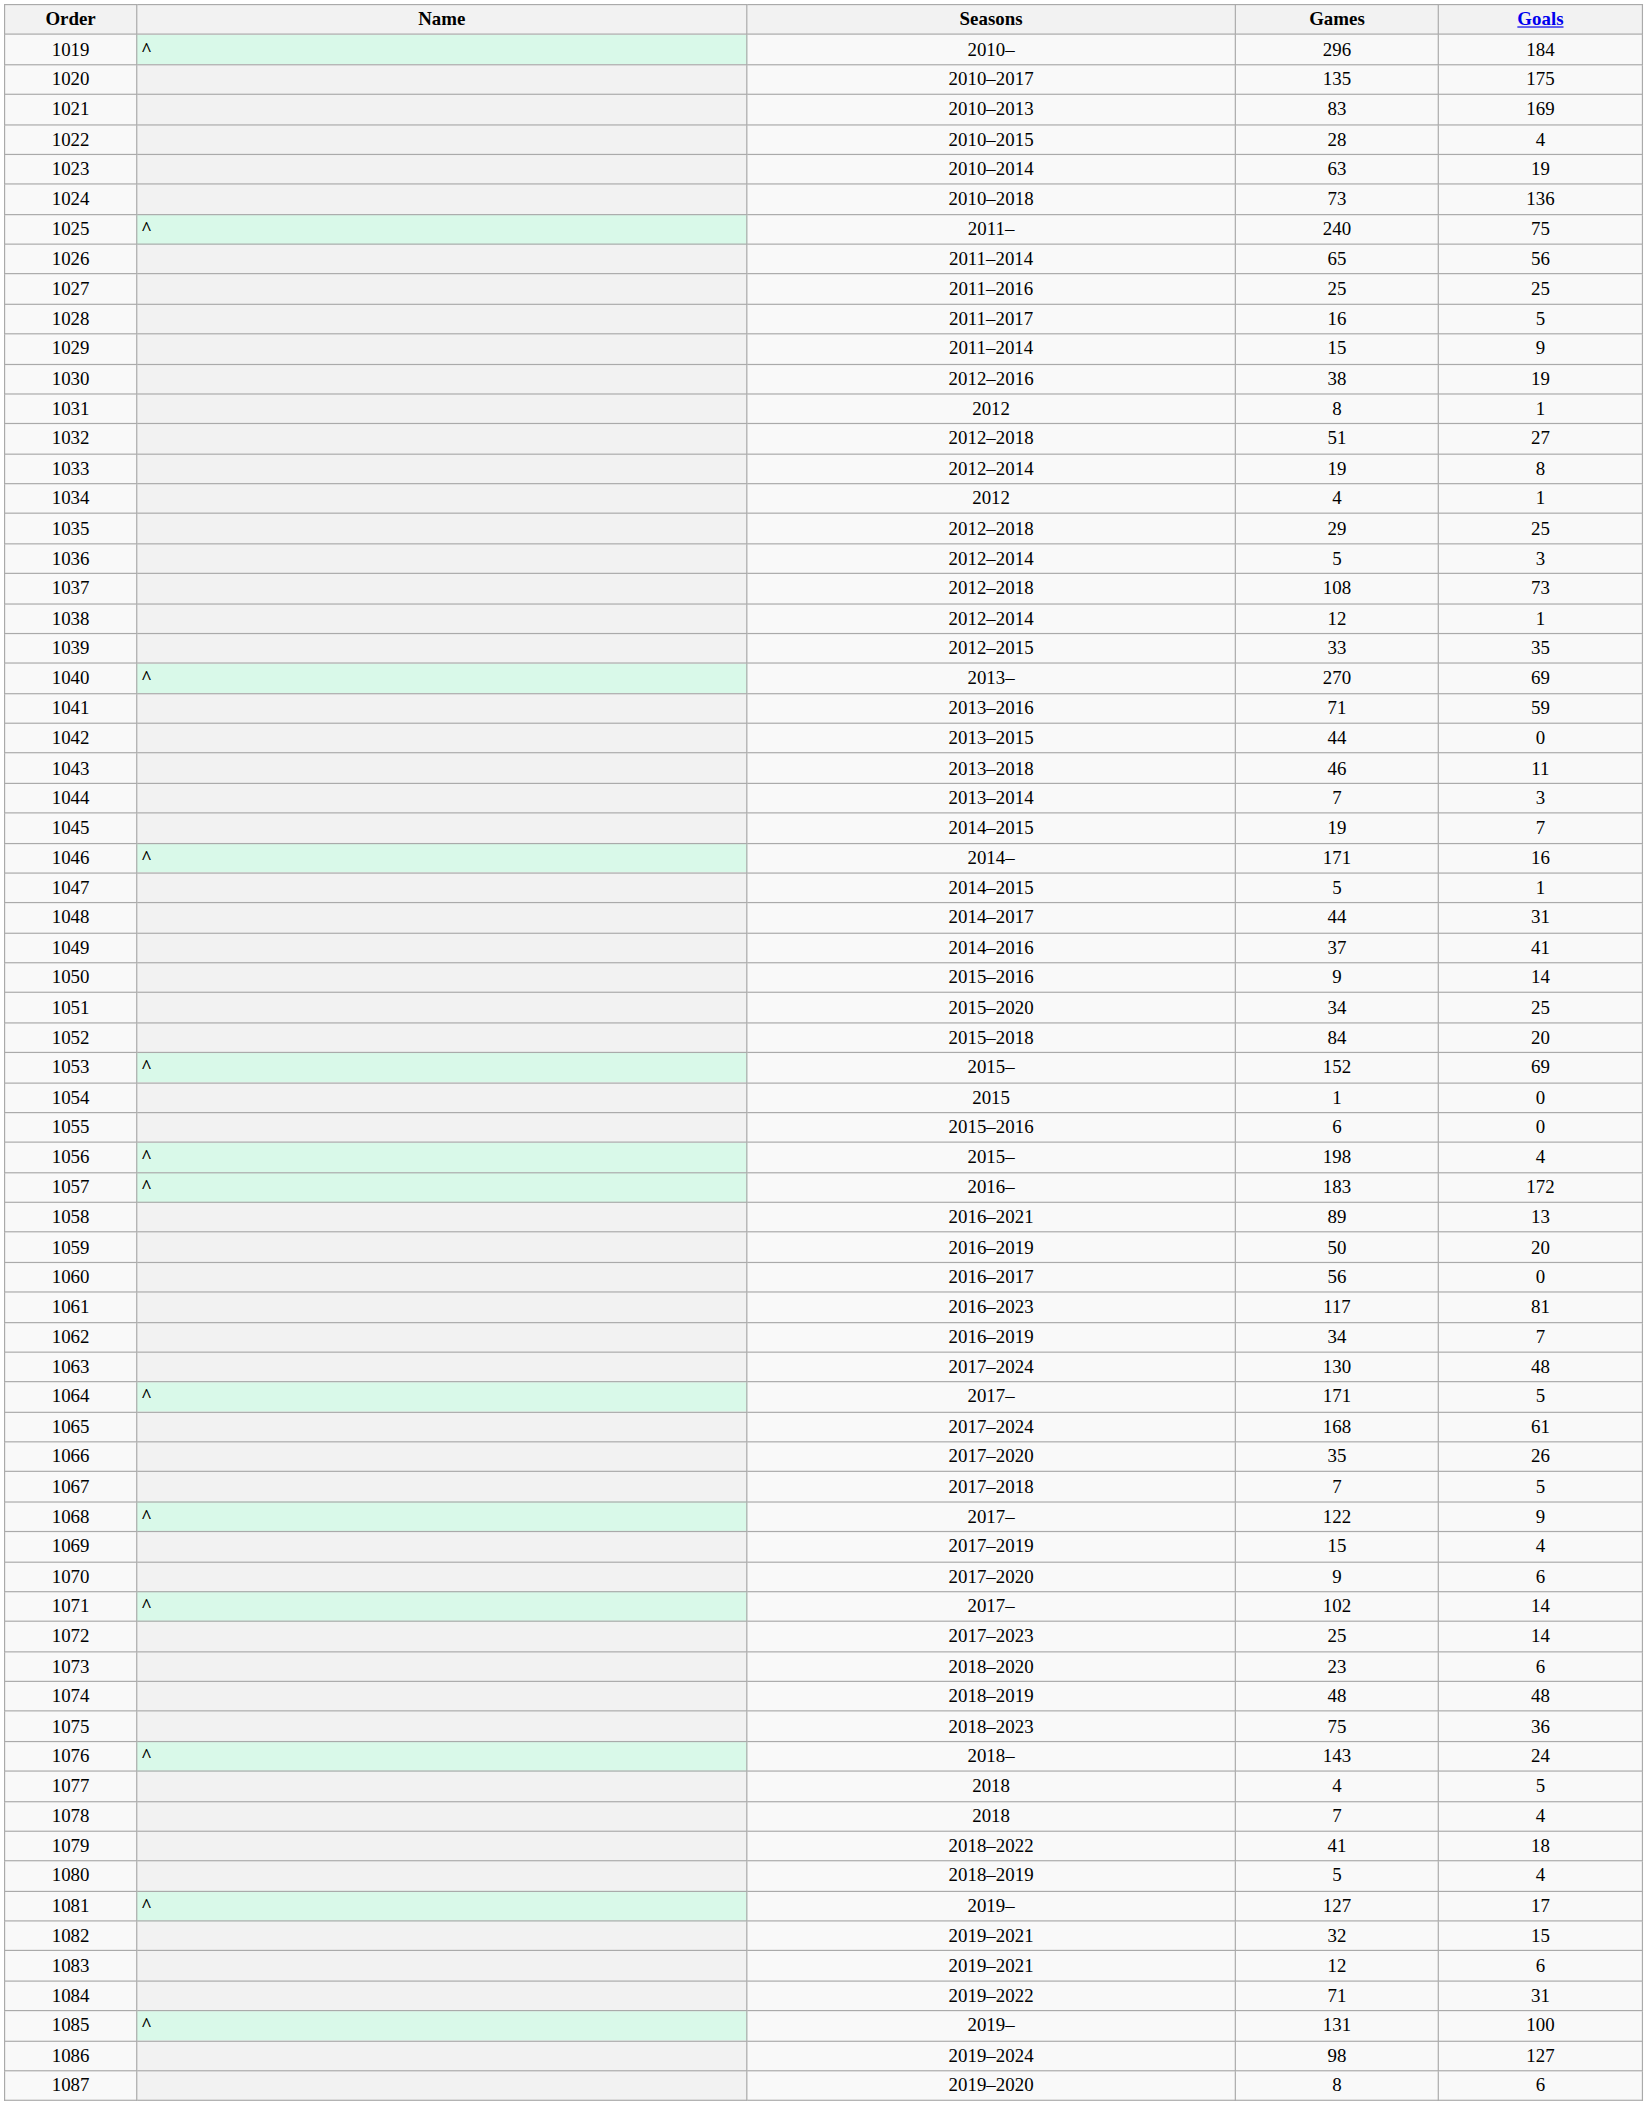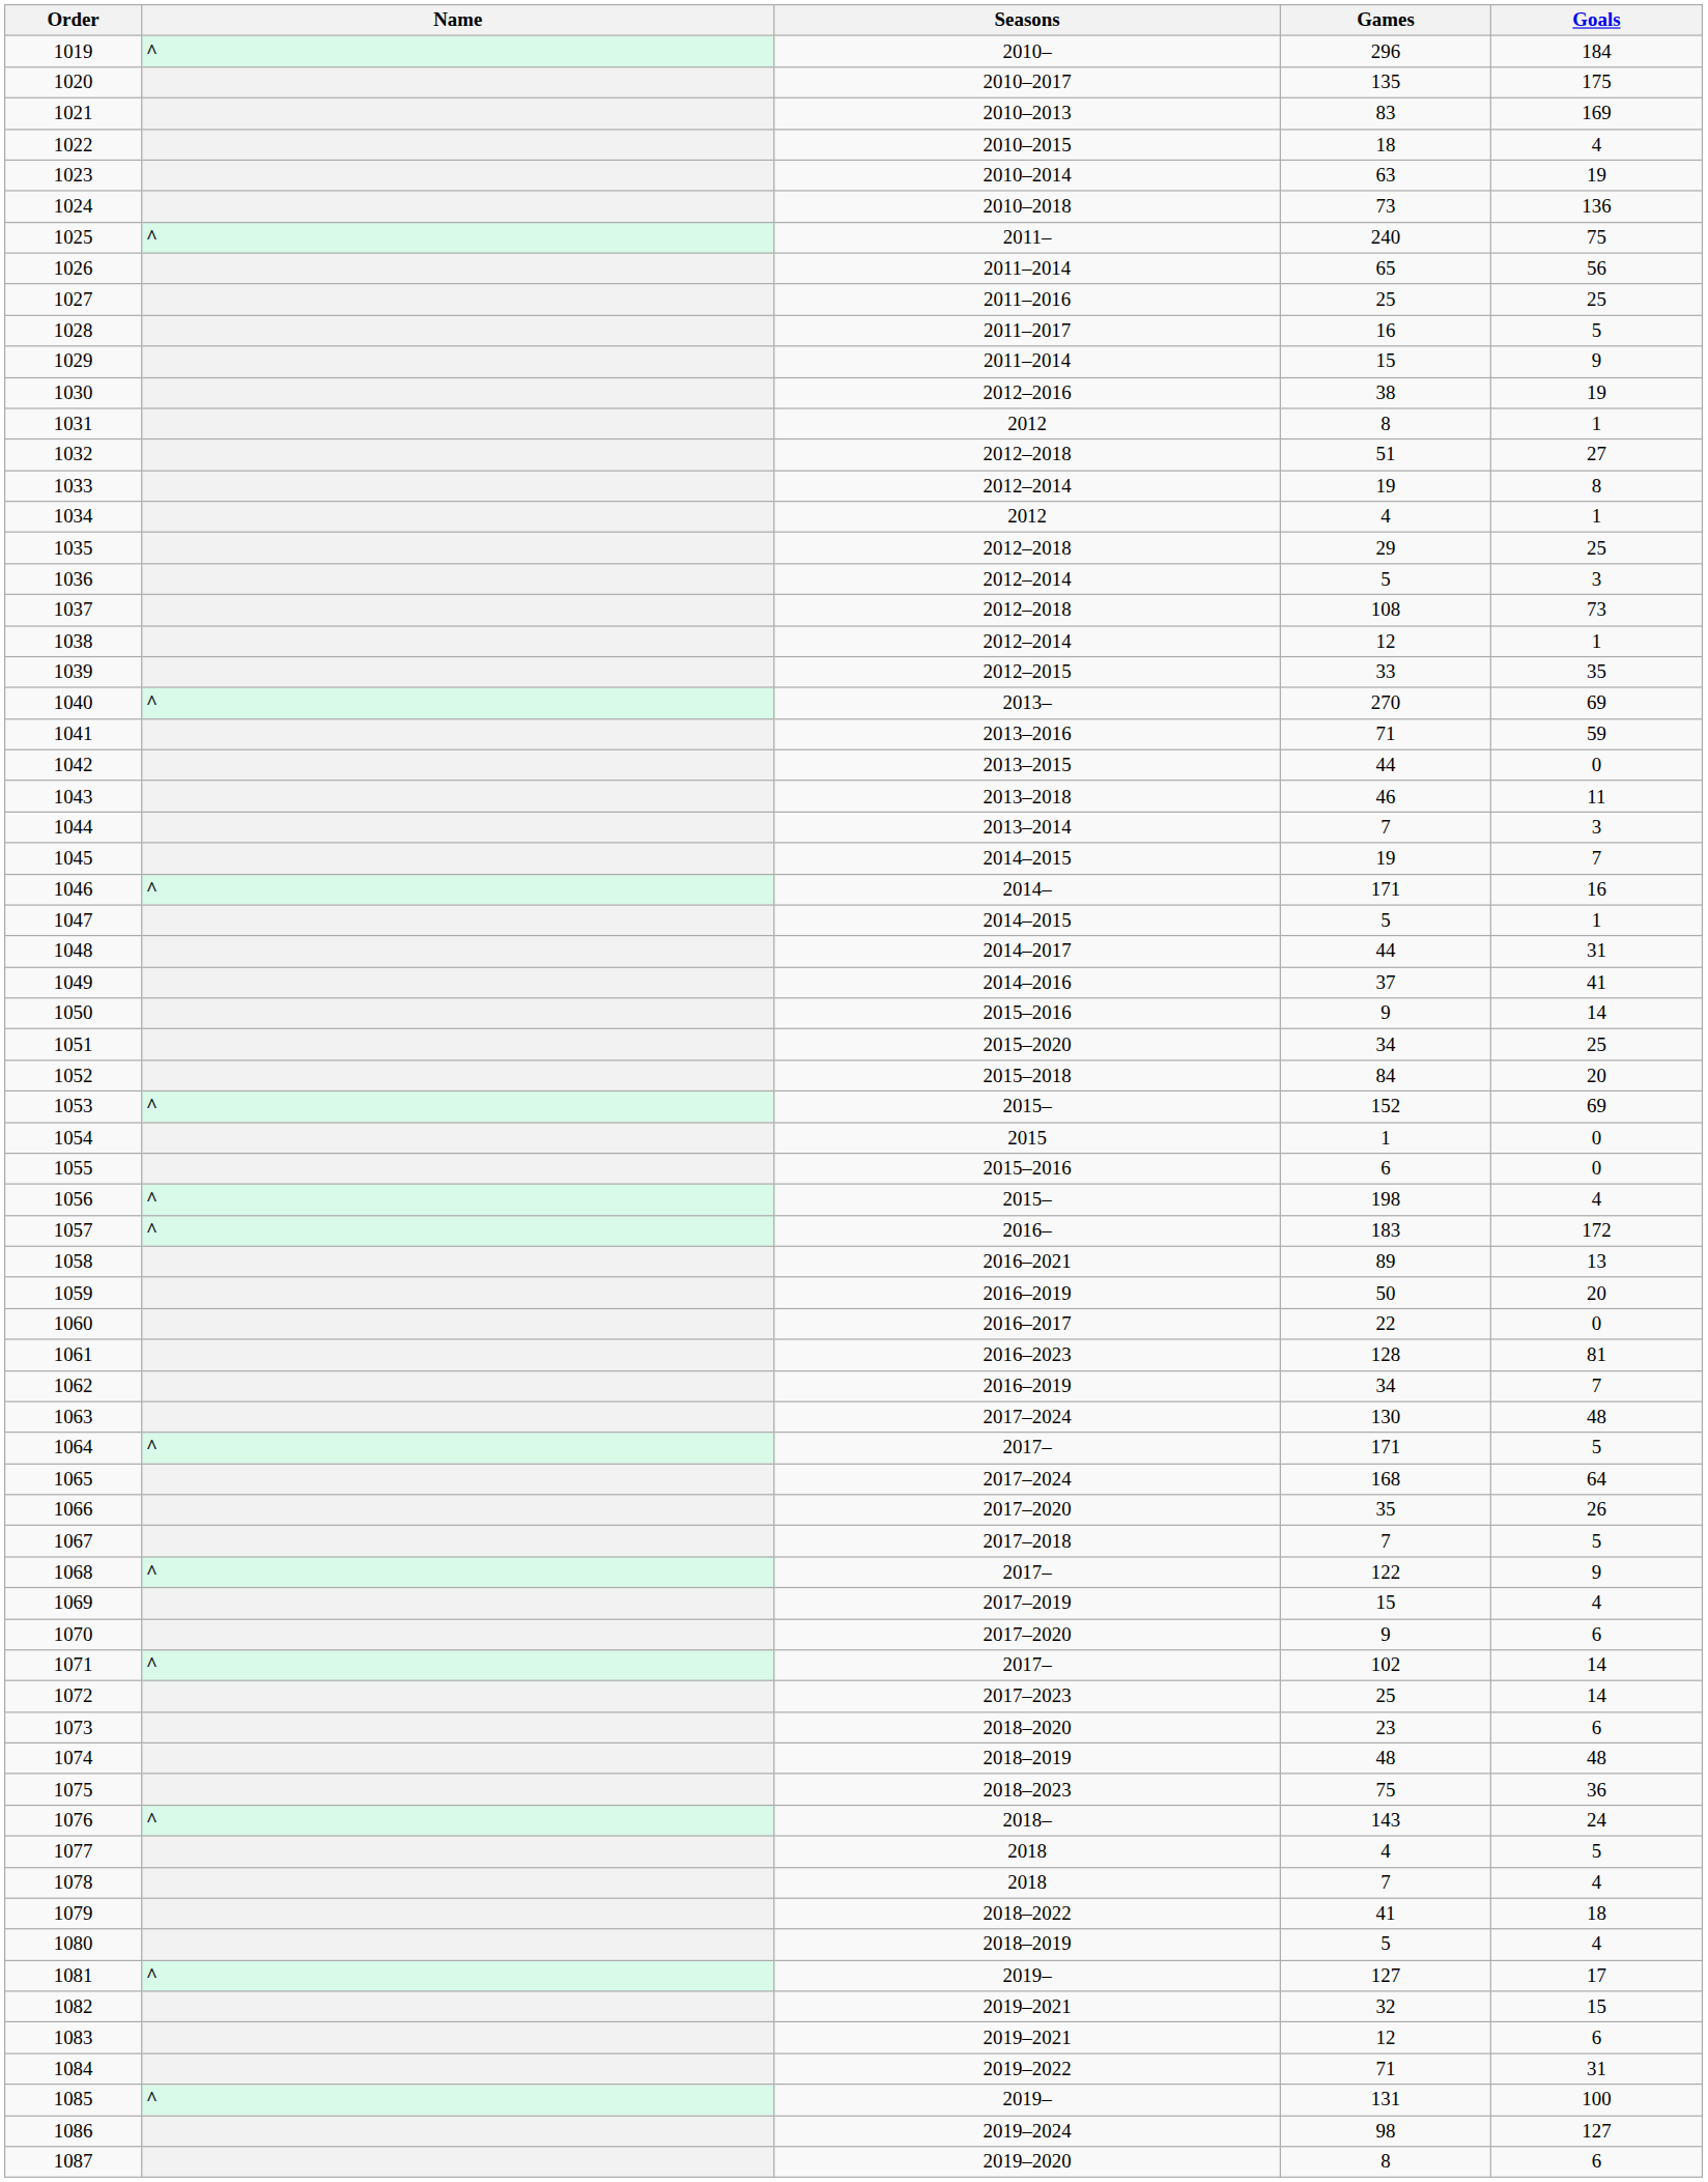1022 | Games: 28 -> 18
1060 | Games: 56 -> 22
1061 | Games: 117 -> 128
1065 | Goals: 61 -> 64
